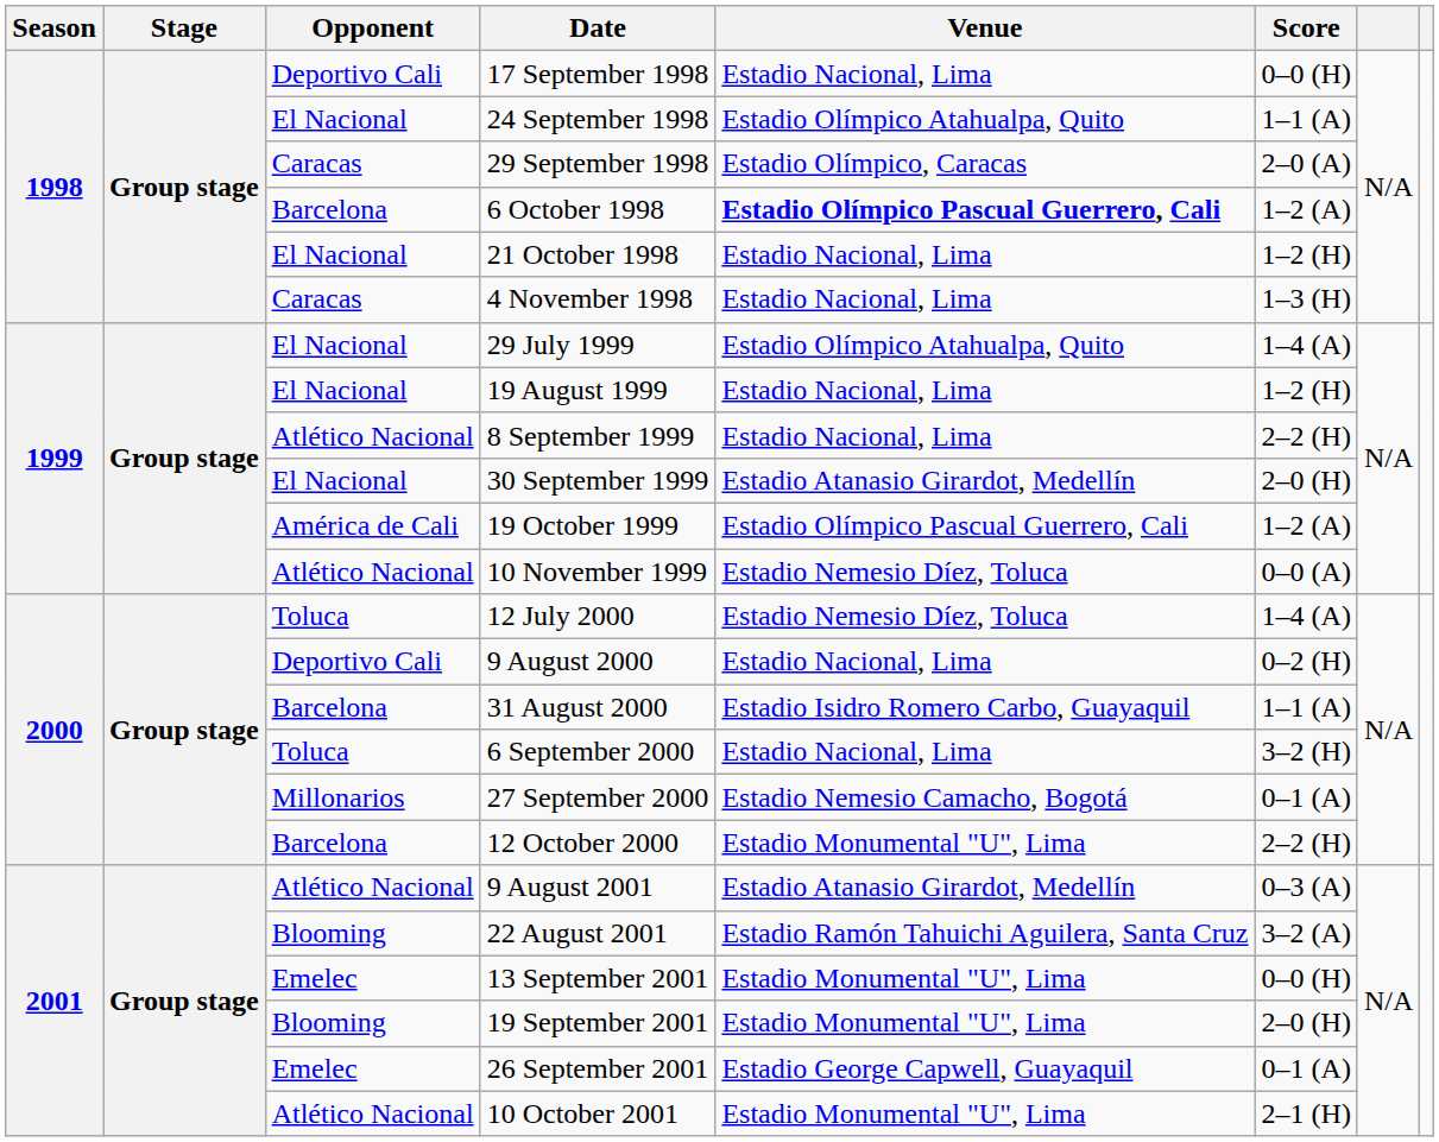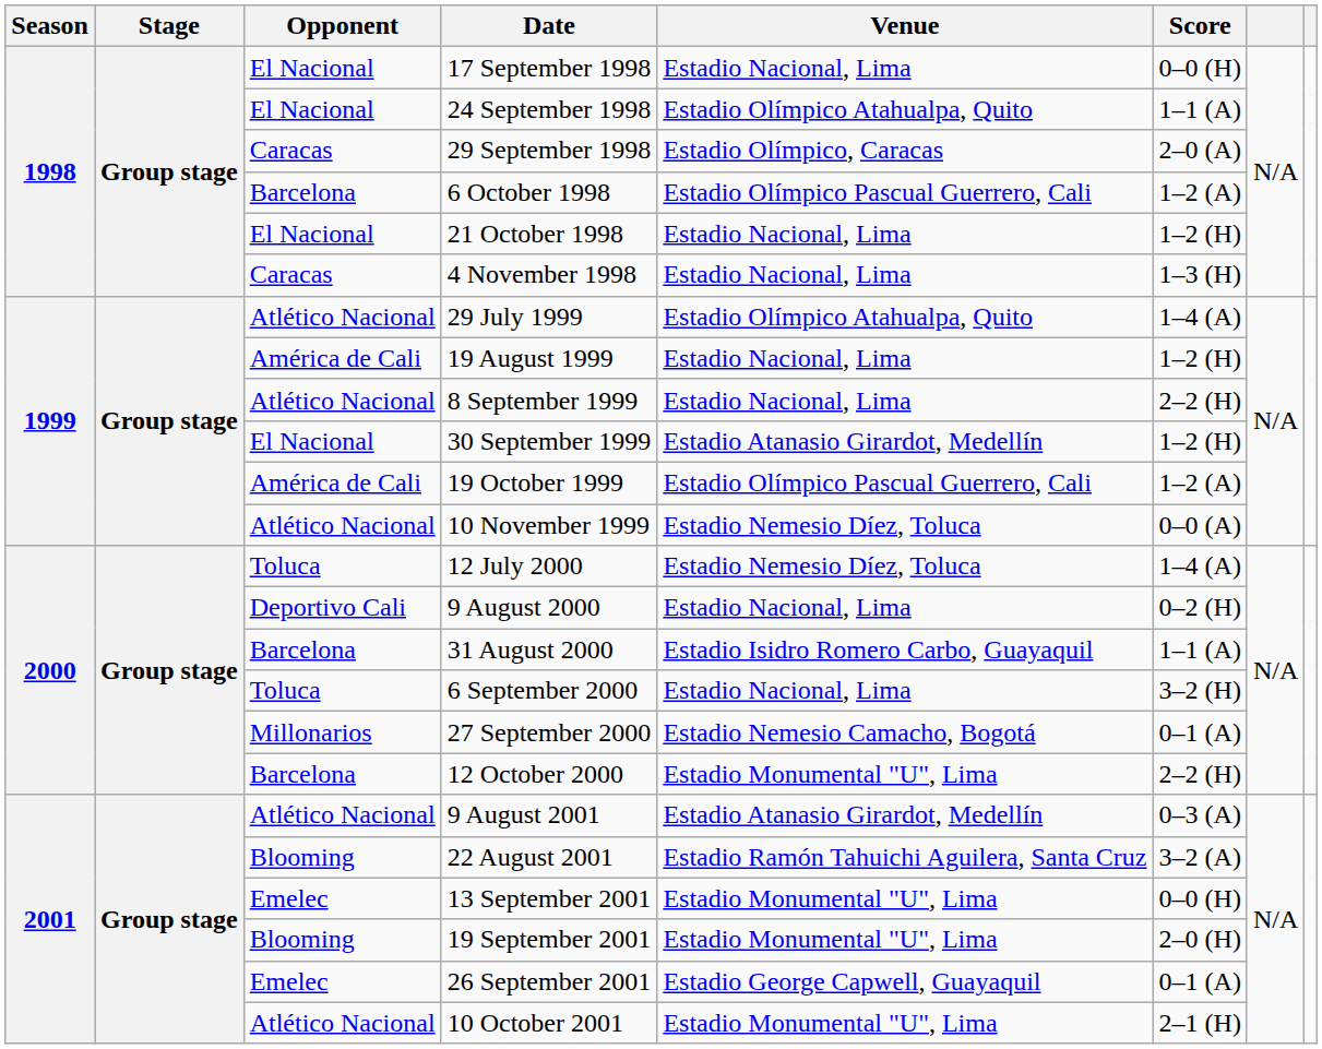17 September 1998 | Opponent: Deportivo Cali -> El Nacional
6 October 1998 | Venue: bold -> normal
29 July 1999 | Opponent: El Nacional -> Atlético Nacional
19 August 1999 | Opponent: El Nacional -> América de Cali
30 September 1999 | Score: 2–0 (H) -> 1–2 (H)
